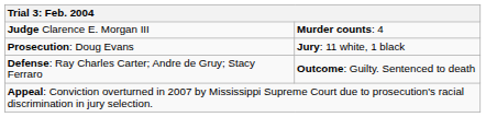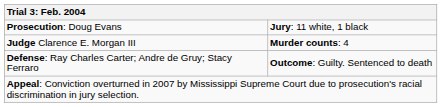rows swapped: Judge Clarence E. Morgan III <-> Prosecution: Doug Evans
